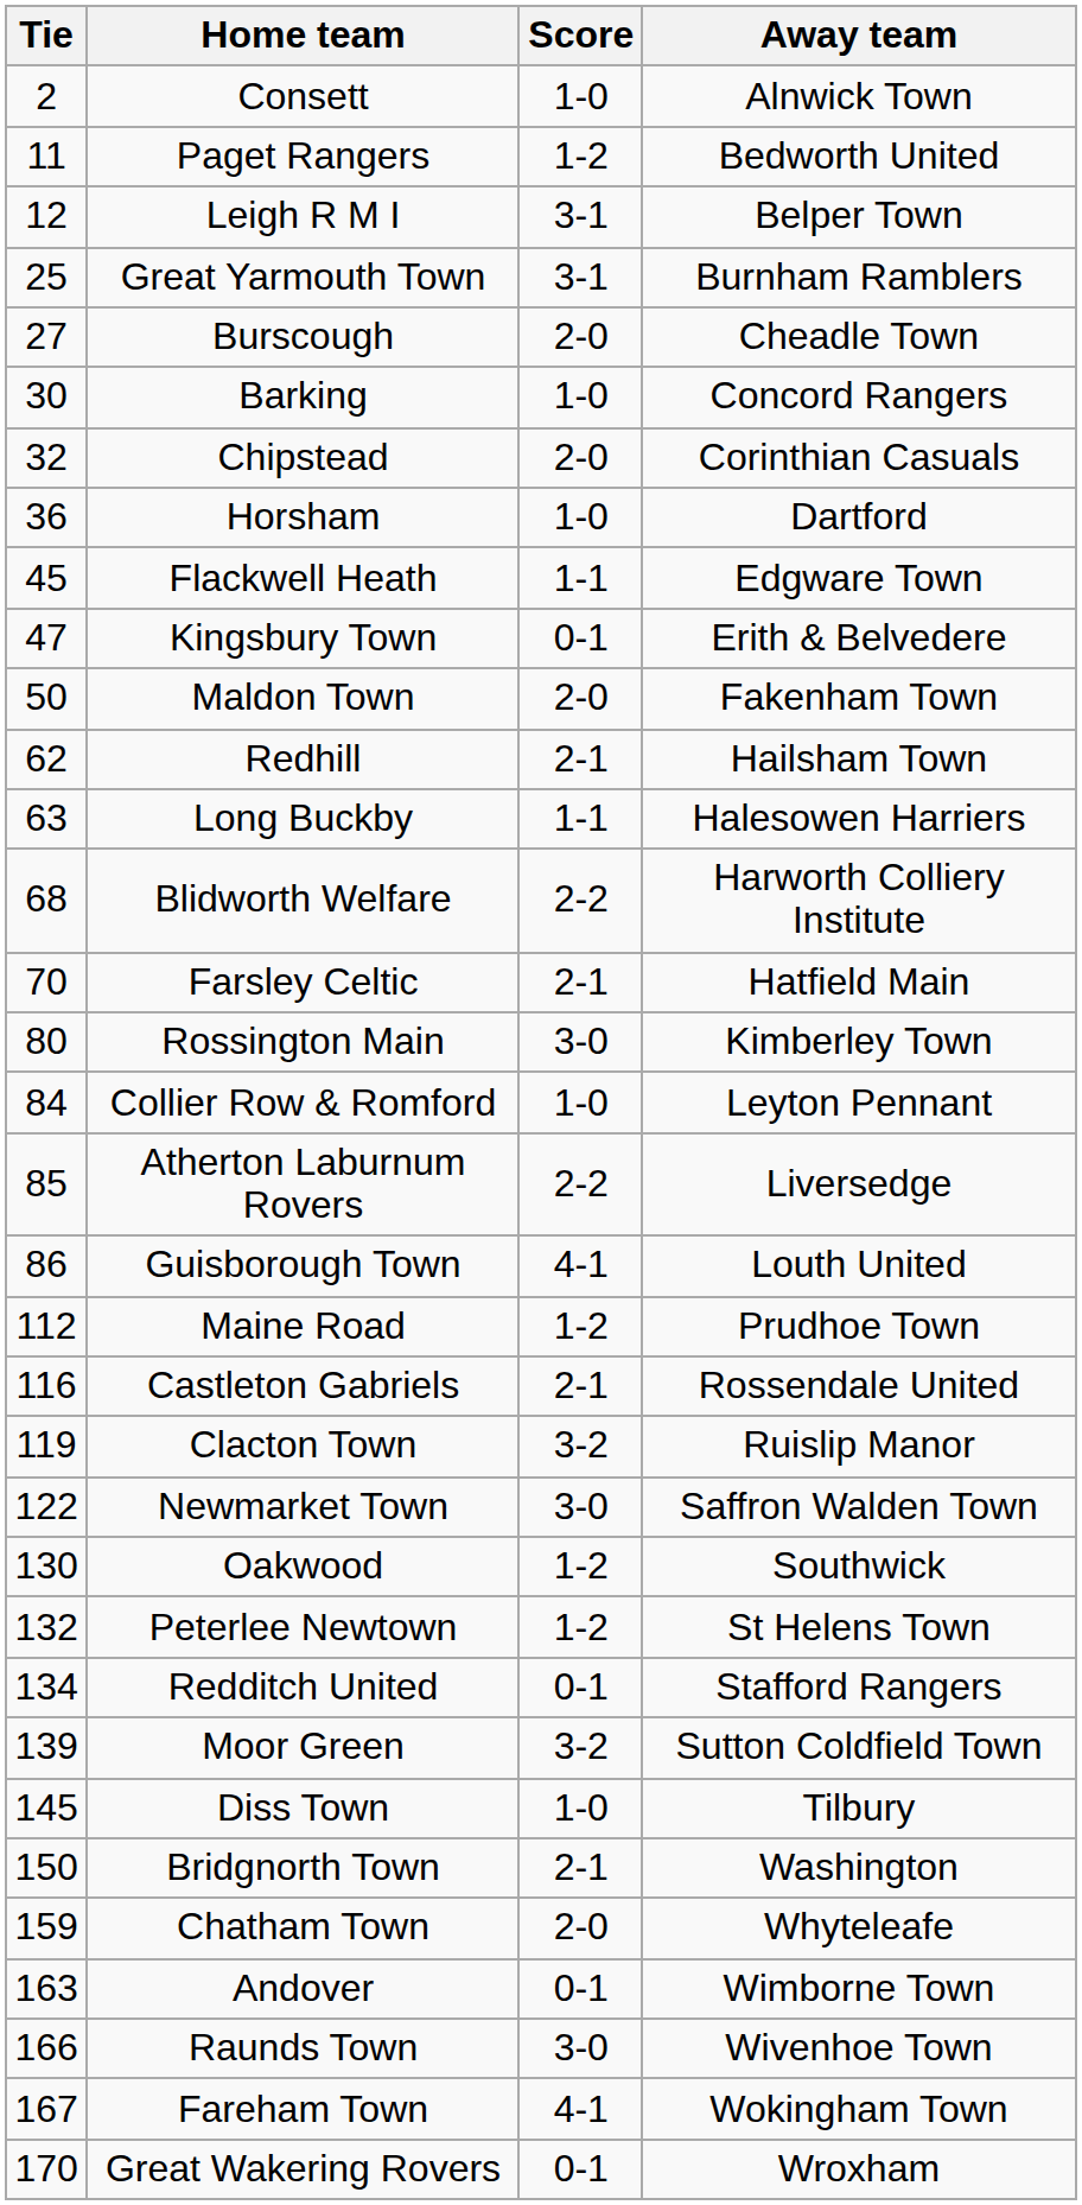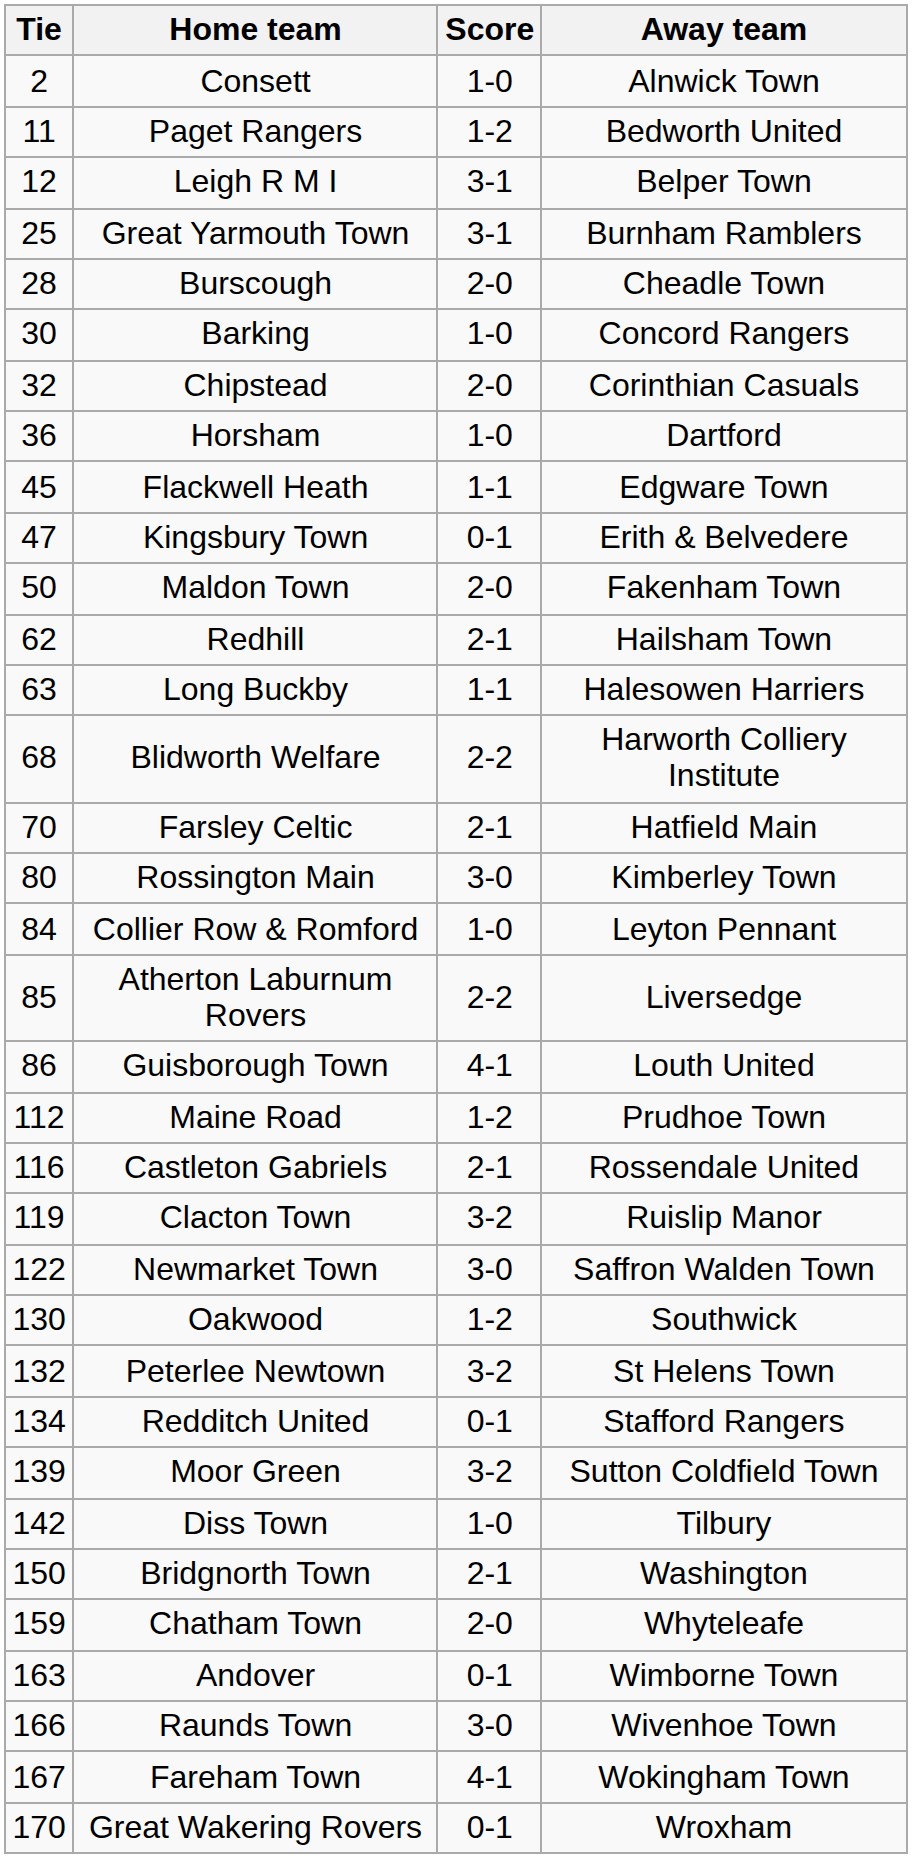Burscough | Tie: 27 -> 28
Peterlee Newtown | Score: 1-2 -> 3-2
Diss Town | Tie: 145 -> 142
